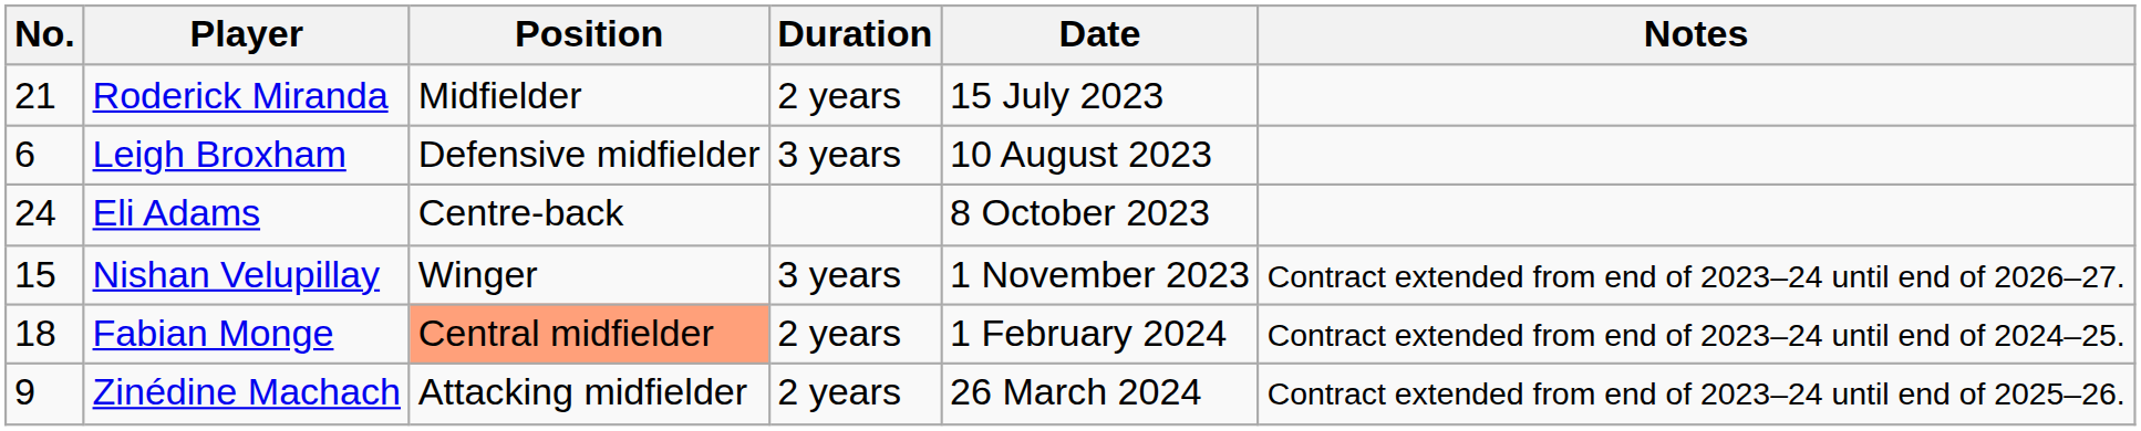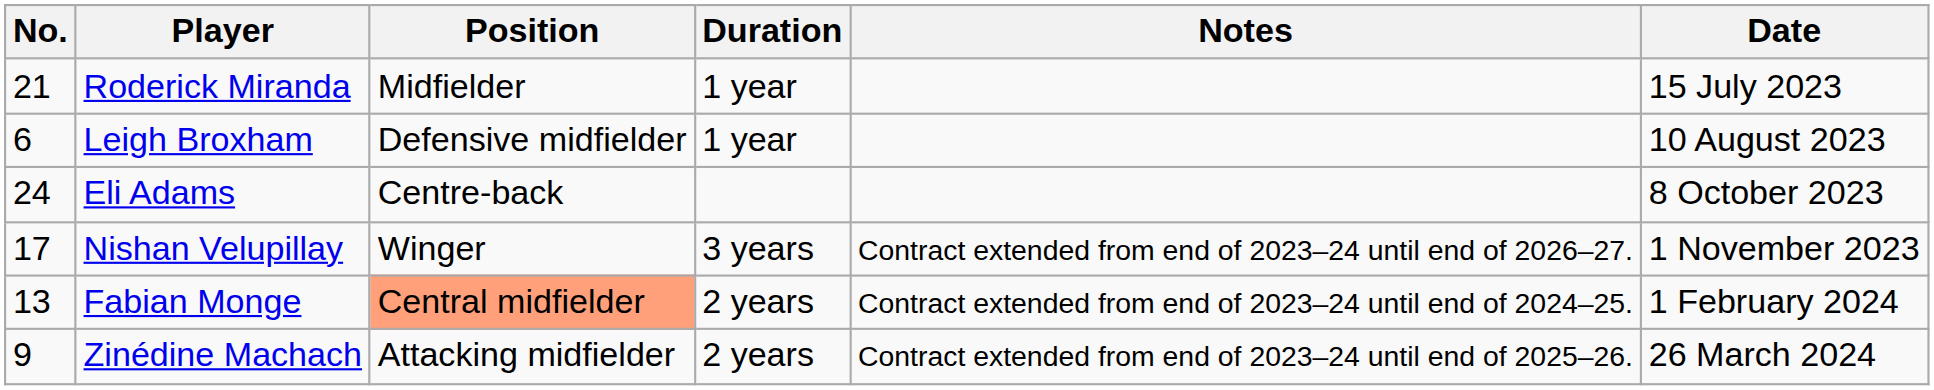columns swapped: Date <-> Notes
Roderick Miranda | Duration: 2 years -> 1 year
Leigh Broxham | Duration: 3 years -> 1 year
Nishan Velupillay | No.: 15 -> 17
Fabian Monge | No.: 18 -> 13
